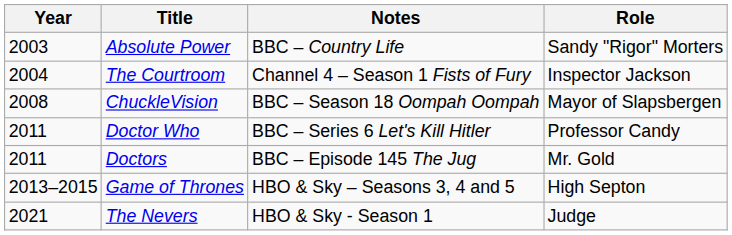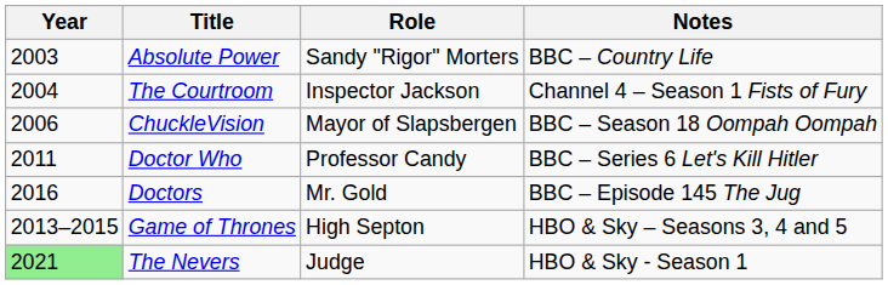columns swapped: Role <-> Notes
ChuckleVision | Year: 2008 -> 2006
Doctors | Year: 2011 -> 2016
The Nevers | Year: no background -> lightgreen background
